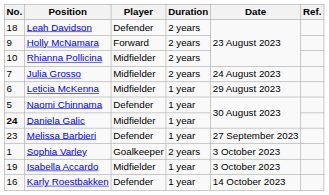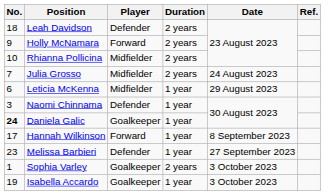Naomi Chinnama | No.: 5 -> 3
Daniela Galic | Player: Midfielder -> Goalkeeper
+ row: 17 | Hannah Wilkinson | Forward | 1 year | 8 September 2023
Isabella Accardo | Player: Midfielder -> Goalkeeper
- row: 16 | Karly Roestbakken | Defender | 1 year | 14 October 2023
